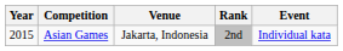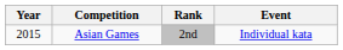- column: Venue | Jakarta, Indonesia
